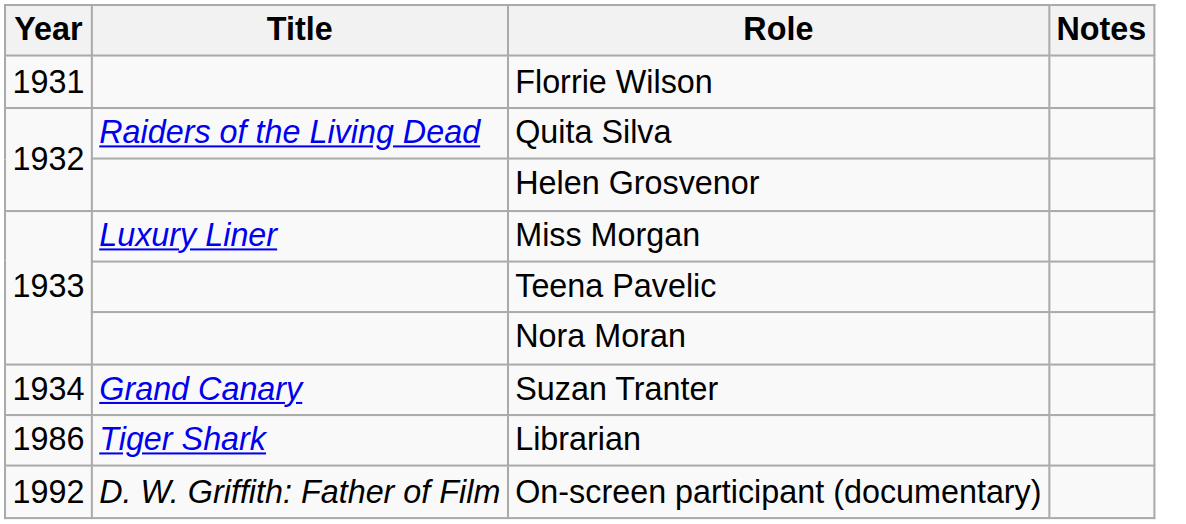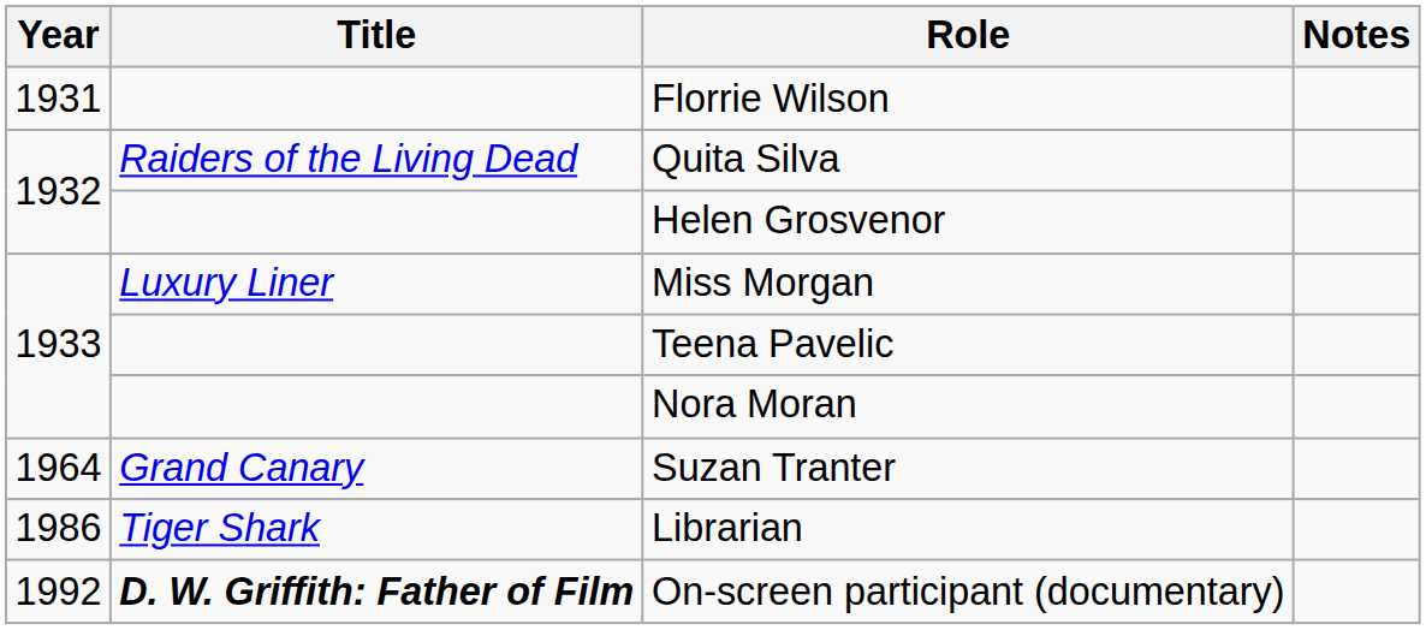Suzan Tranter | Year: 1934 -> 1964
On-screen participant (documentary) | Title: normal -> bold
